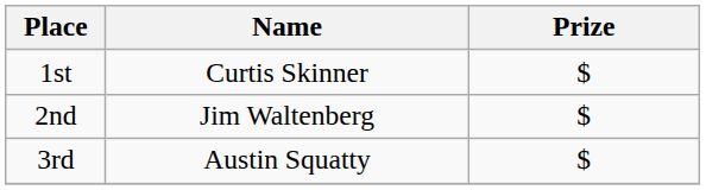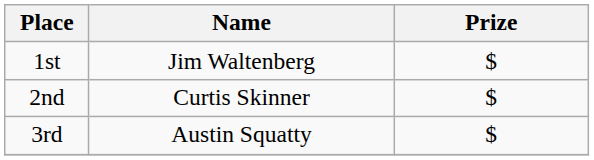1st | Name: Curtis Skinner -> Jim Waltenberg
2nd | Name: Jim Waltenberg -> Curtis Skinner
